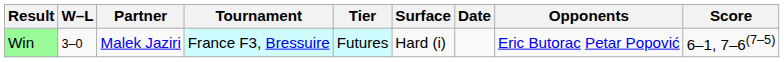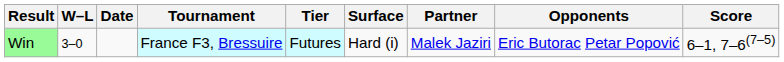columns swapped: Date <-> Partner
